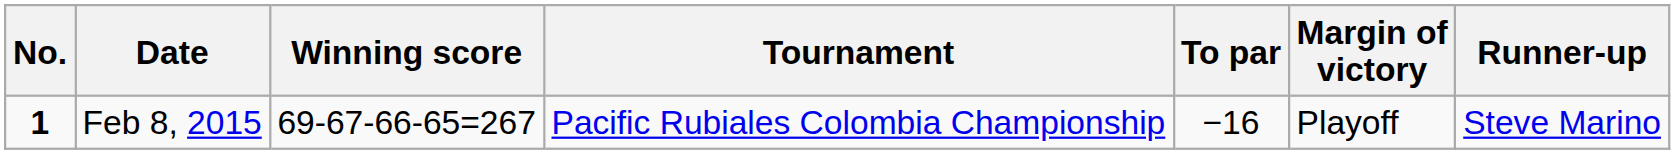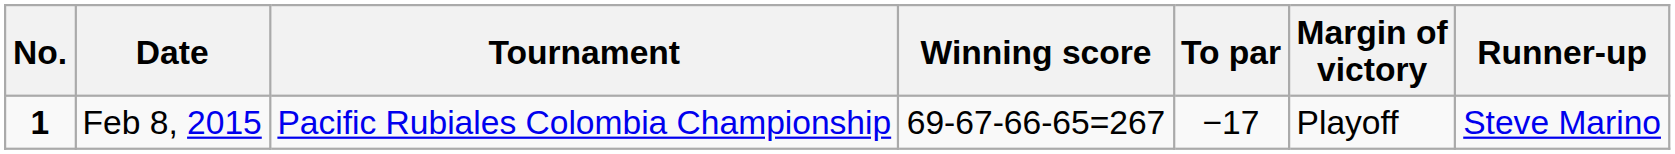columns swapped: Tournament <-> Winning score
Feb 8, 2015 | To par: −16 -> −17
